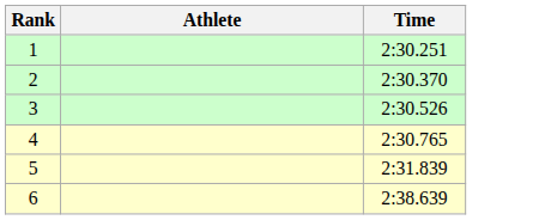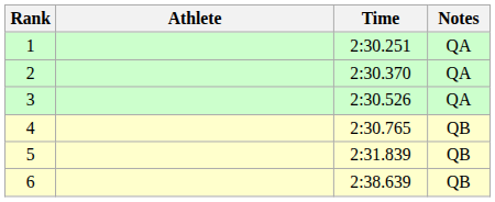+ column: Notes | QA | QA | QA | QB | QB | QB
